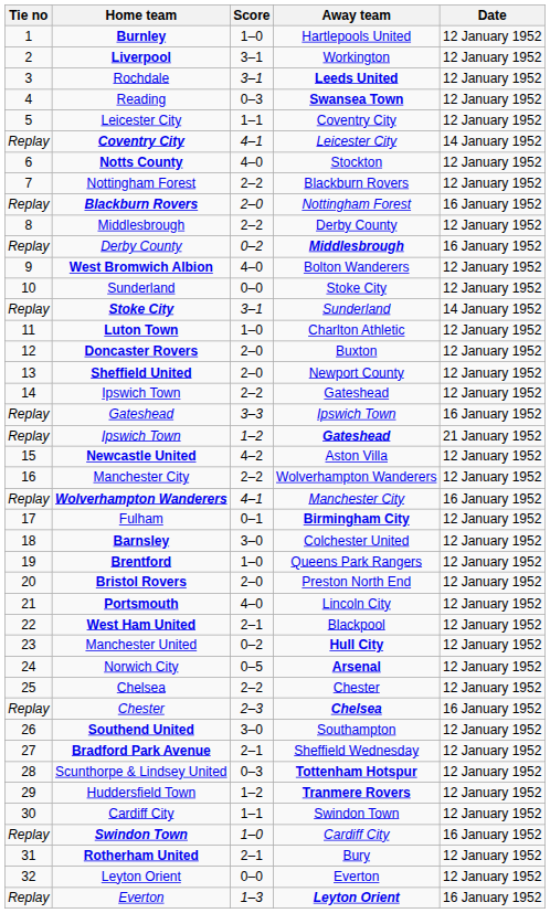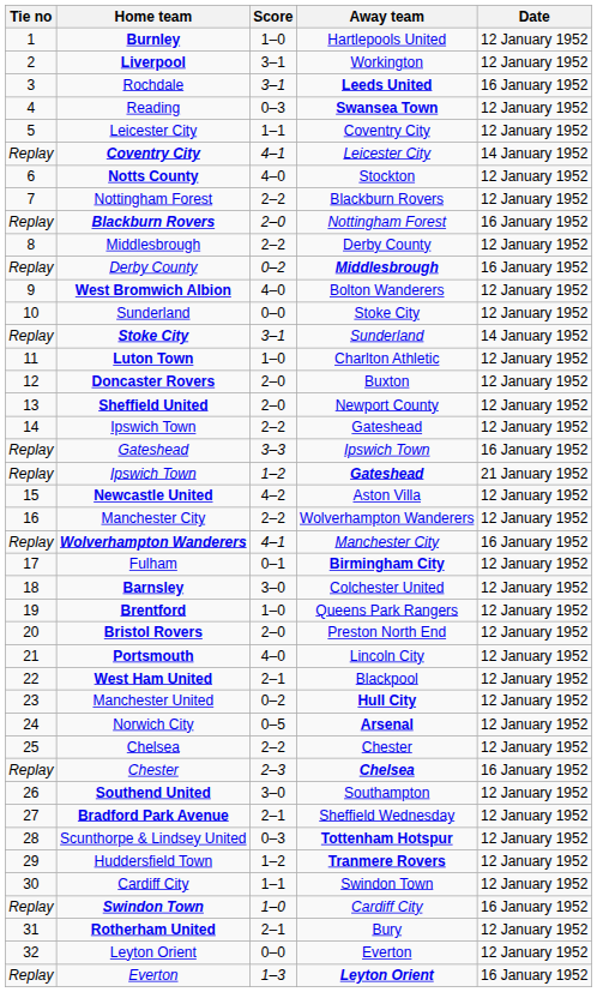Rochdale | Date: 12 January 1952 -> 16 January 1952
